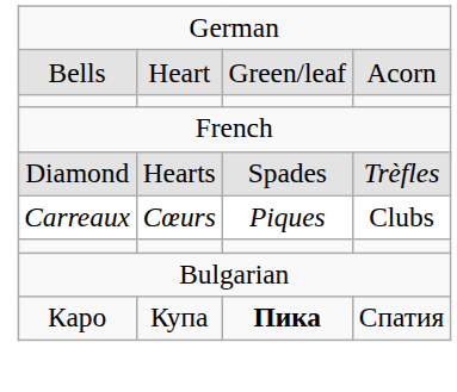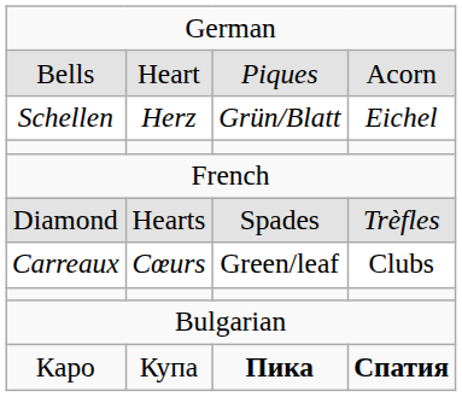Bells | column 3: Green/leaf -> Piques
+ row: Schellen | Herz | Grün/Blatt | Eichel
Carreaux | column 3: Piques -> Green/leaf
Каро | column 4: normal -> bold
